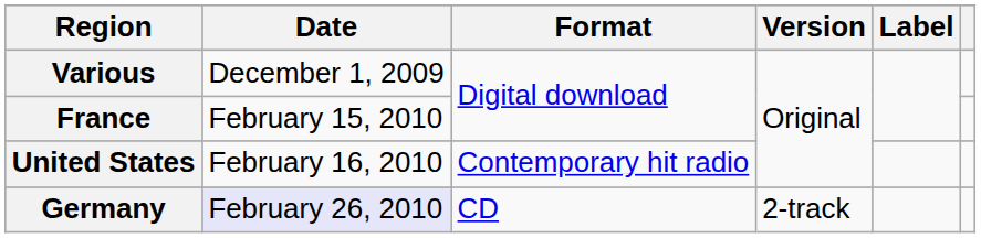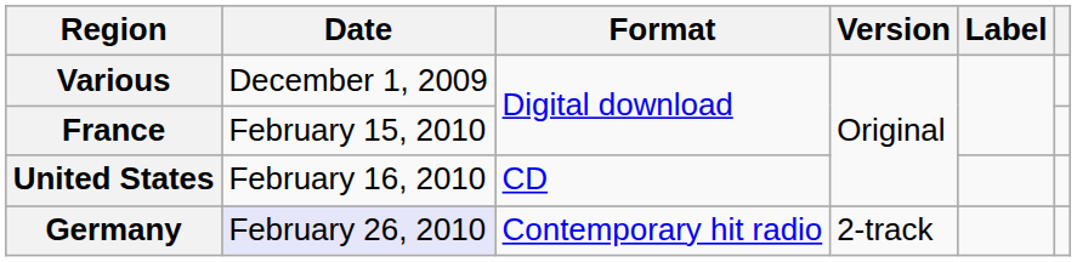United States | Format: Contemporary hit radio -> CD
Germany | Format: CD -> Contemporary hit radio
